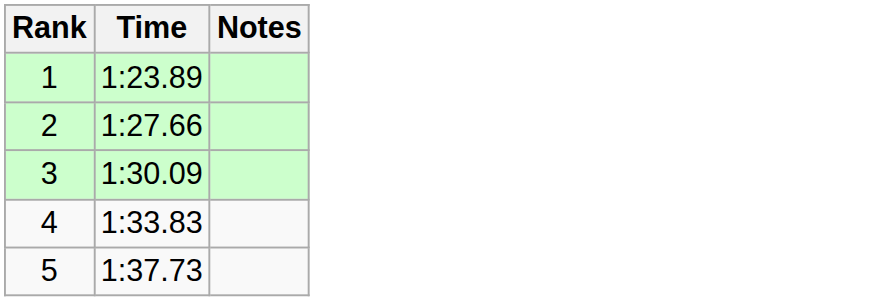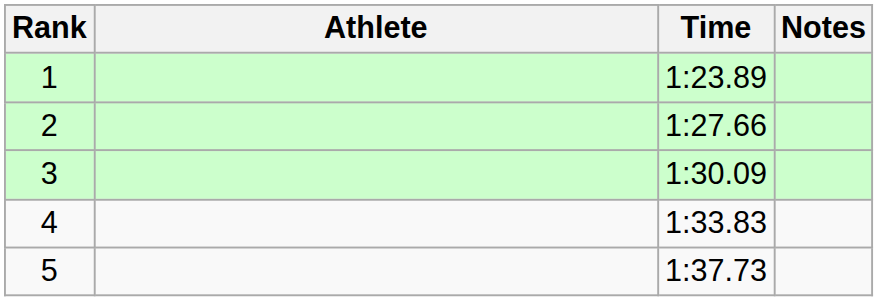+ column: Athlete
